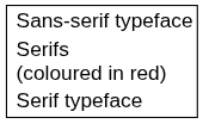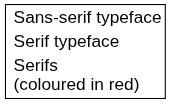rows swapped: Serif typeface <-> Serifs (coloured in red)
